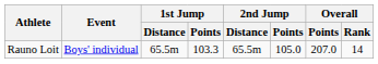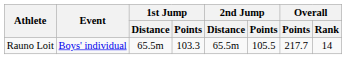Rauno Loit | 2nd Jump / Points: 105.0 -> 105.5
Rauno Loit | Overall / Points: 207.0 -> 217.7
